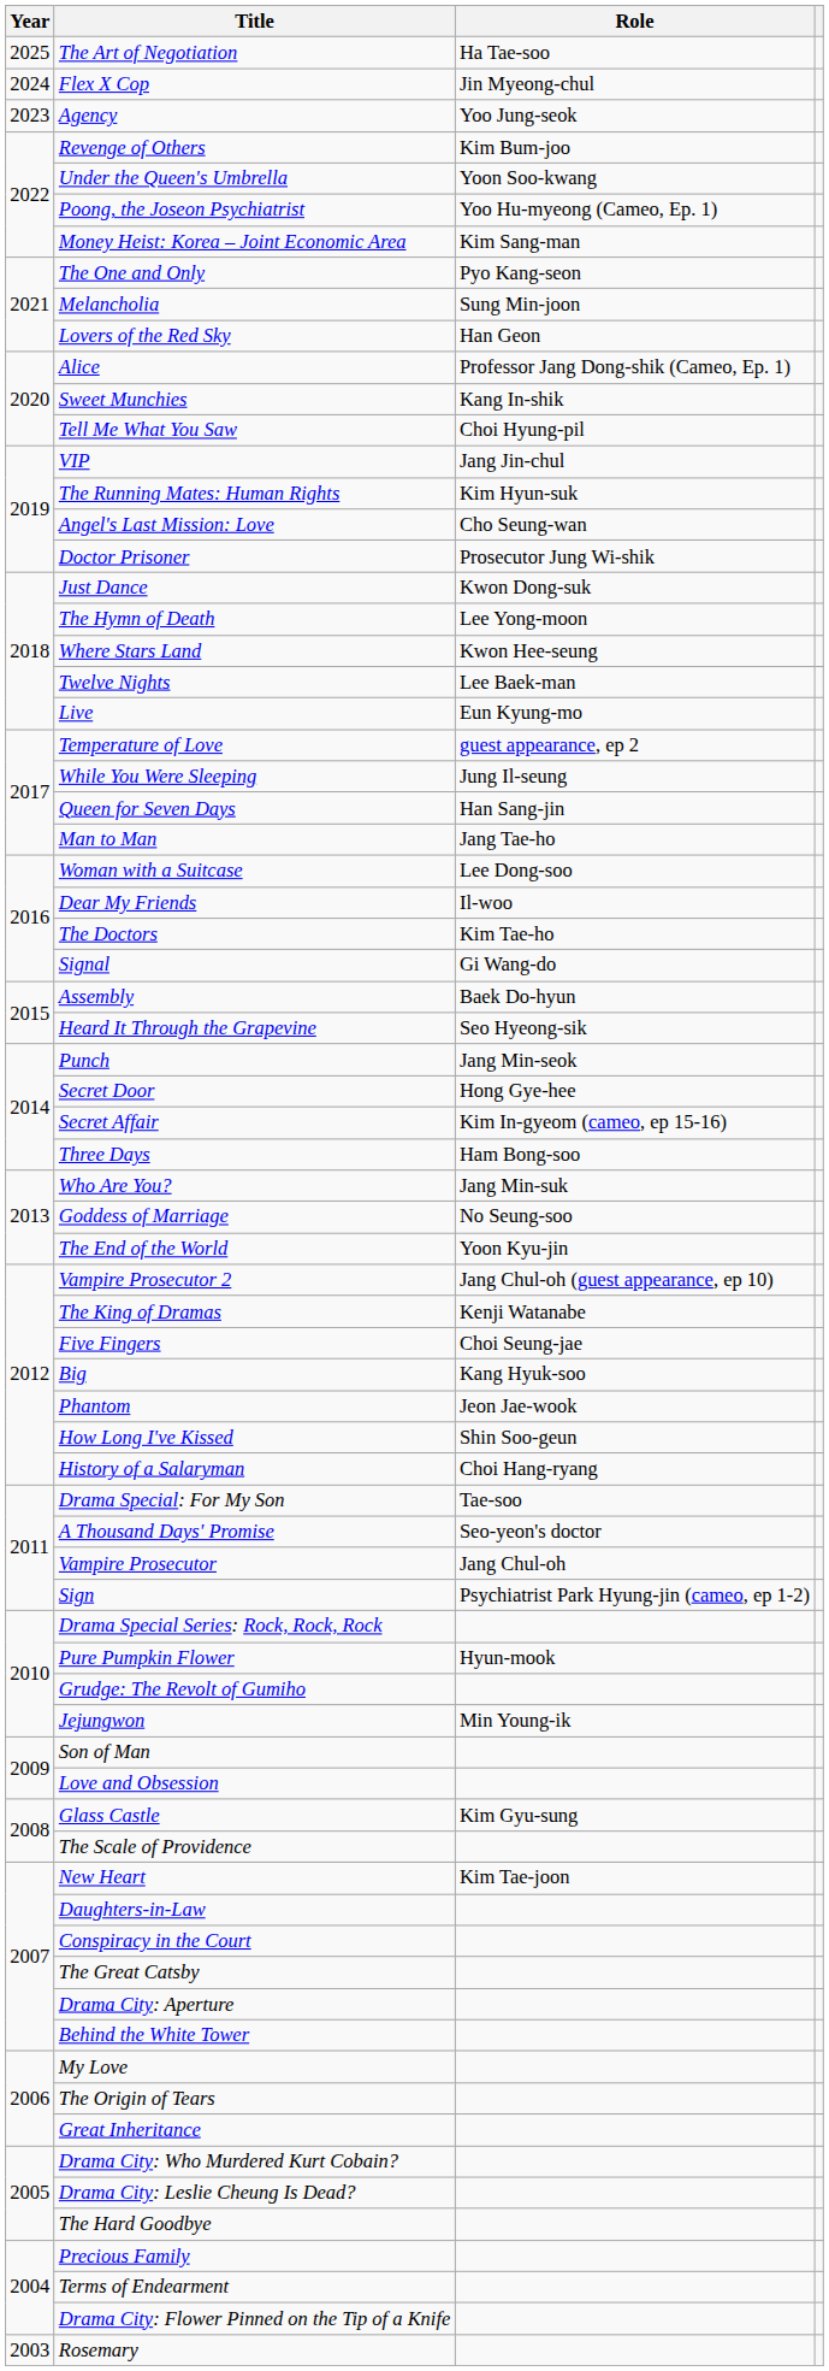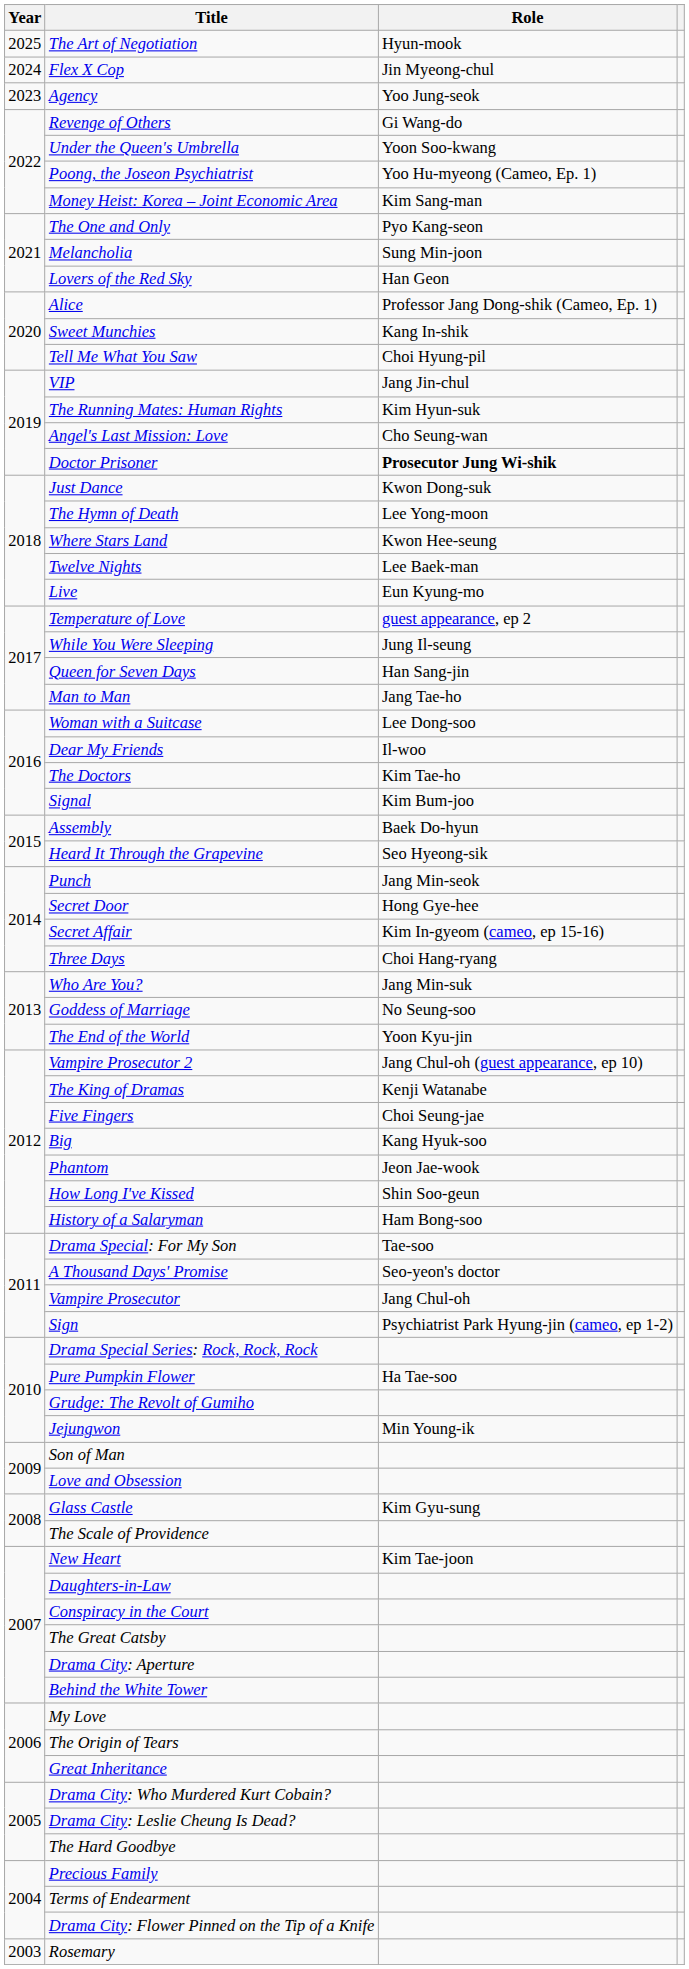The Art of Negotiation | Role: Ha Tae-soo -> Hyun-mook
Revenge of Others | Role: Kim Bum-joo -> Gi Wang-do
Doctor Prisoner | Role: normal -> bold
Signal | Role: Gi Wang-do -> Kim Bum-joo
Three Days | Role: Ham Bong-soo -> Choi Hang-ryang
History of a Salaryman | Role: Choi Hang-ryang -> Ham Bong-soo
Pure Pumpkin Flower | Role: Hyun-mook -> Ha Tae-soo
